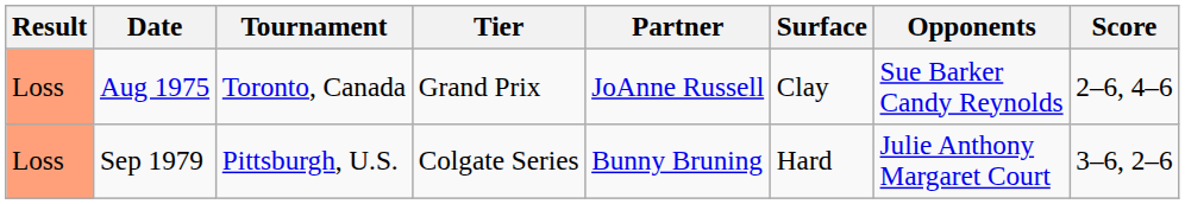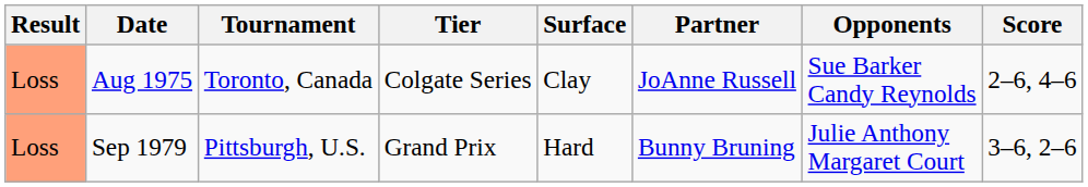columns swapped: Surface <-> Partner
Aug 1975 | Tier: Grand Prix -> Colgate Series
Sep 1979 | Tier: Colgate Series -> Grand Prix
